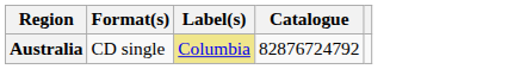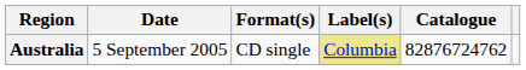+ column: Date | 5 September 2005
Australia | Catalogue: 82876724792 -> 82876724762
